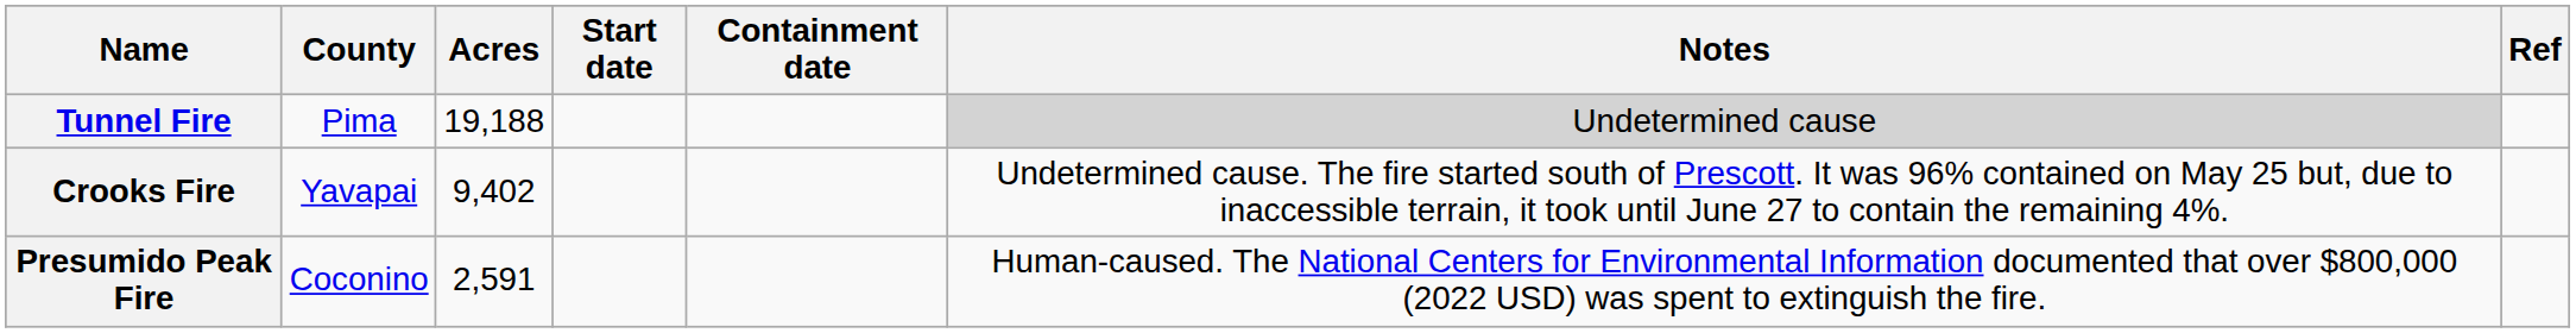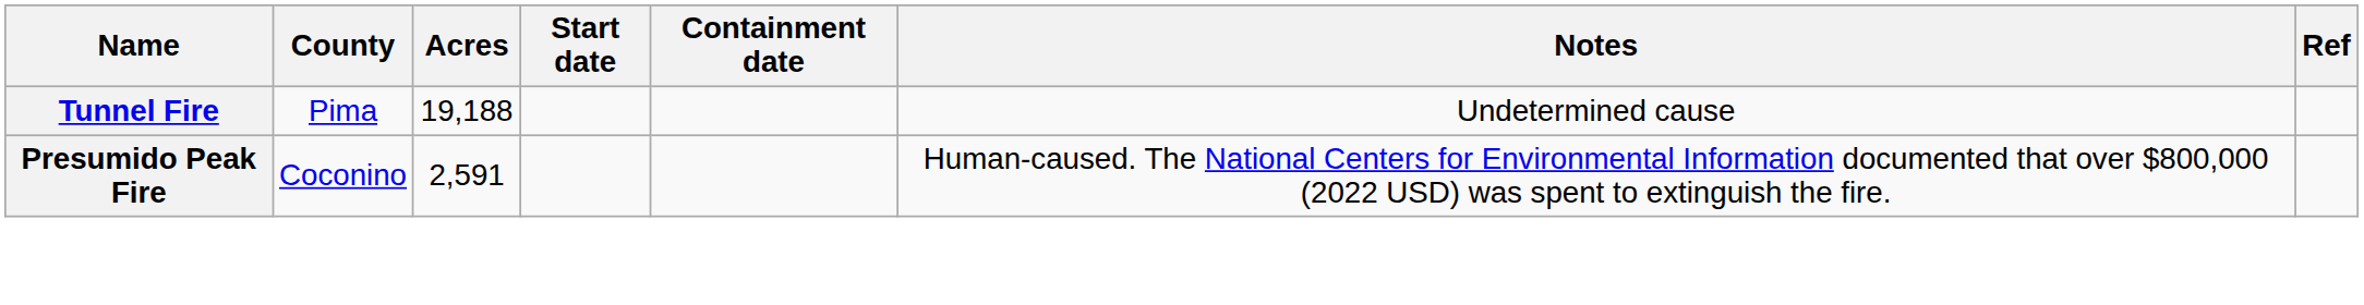Tunnel Fire | Notes: lightgrey background -> no background
- row: Crooks Fire | Yavapai | 9,402 | Undetermined cause. The fire started south of Prescott. It was 96% contained on May 25 but, due to inaccessible terrain, it took until June 27 to contain the remaining 4%.
